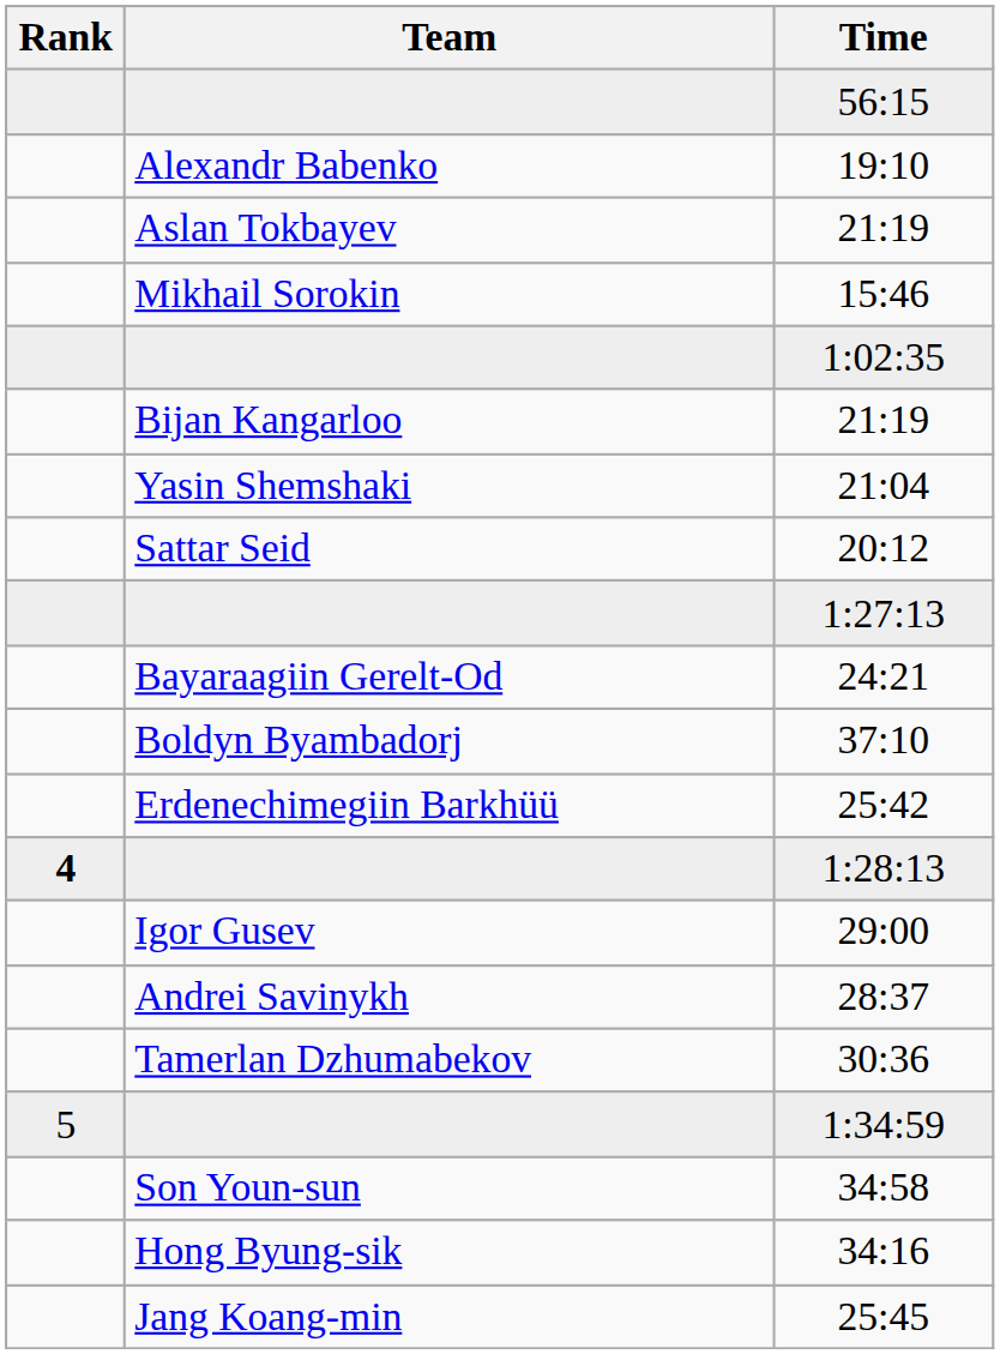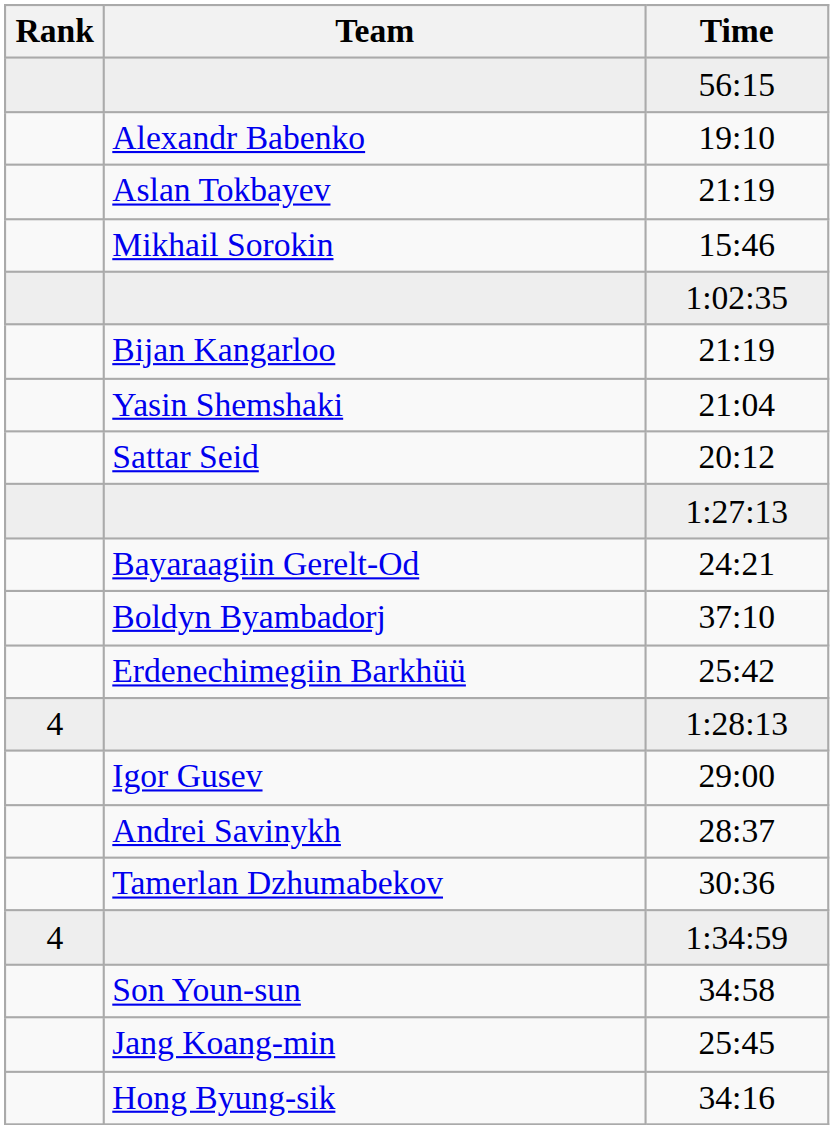1:28:13 | Rank: bold -> normal
1:34:59 | Rank: 5 -> 4
rows swapped: 25:45 <-> 34:16
